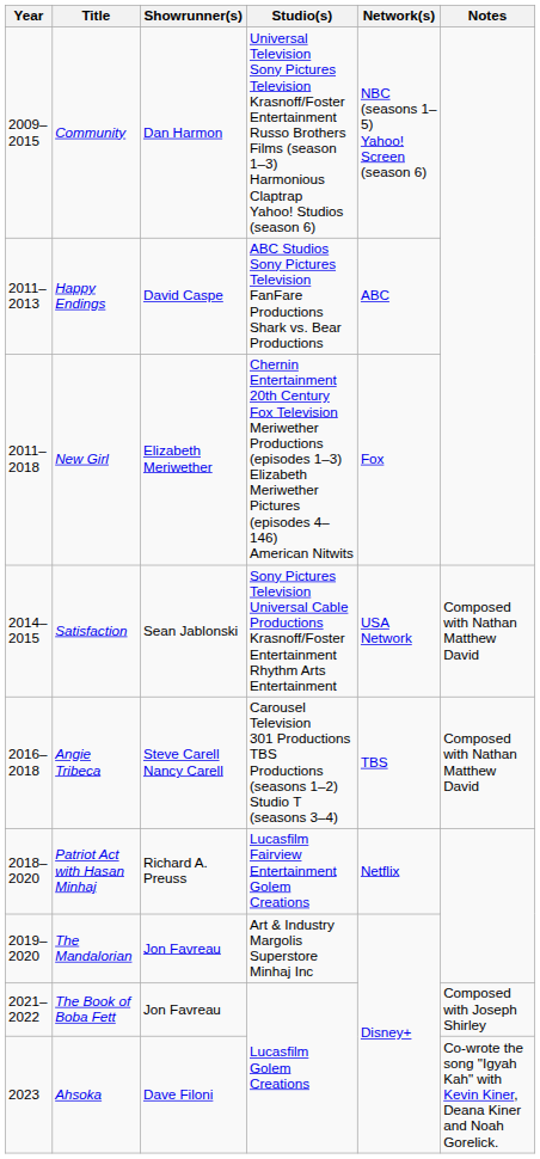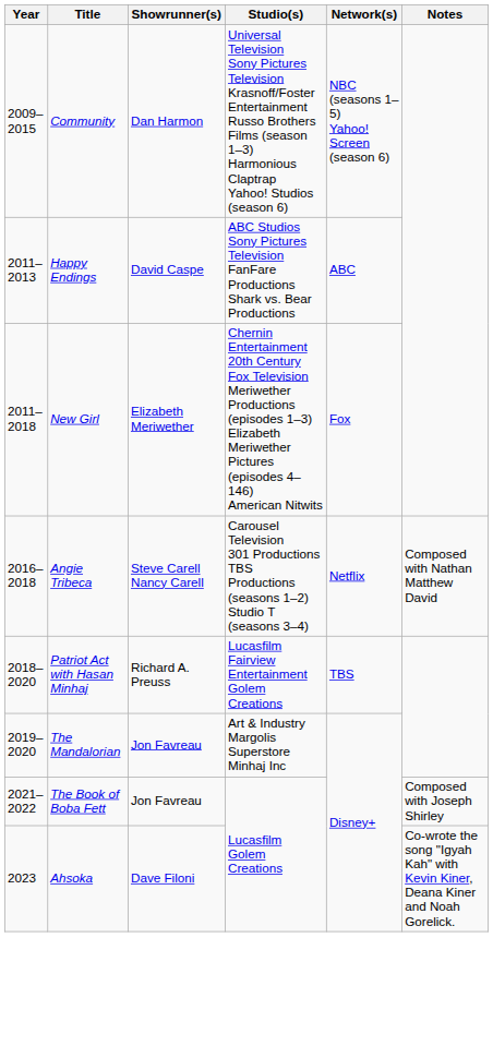- row: 2014–2015 | Satisfaction | Sean Jablonski | Sony Pictures Television Universal Cable Productions Krasnoff/Foster Entertainment Rhythm Arts Entertainment | USA Network | Composed with Nathan Matthew David
Angie Tribeca | Network(s): TBS -> Netflix
Patriot Act with Hasan Minhaj | Network(s): Netflix -> TBS
